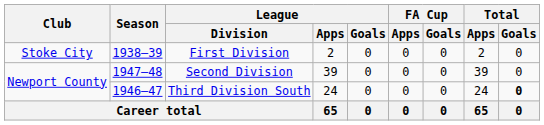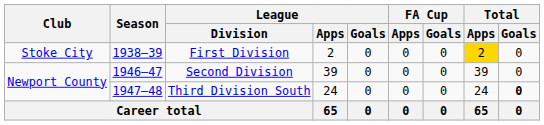First Division | Total / Apps: no background -> gold background
Second Division | Season: 1947–48 -> 1946–47
Third Division South | Season: 1946–47 -> 1947–48
